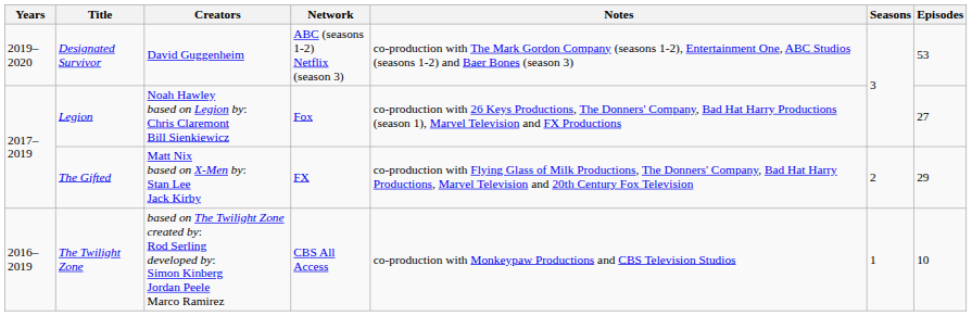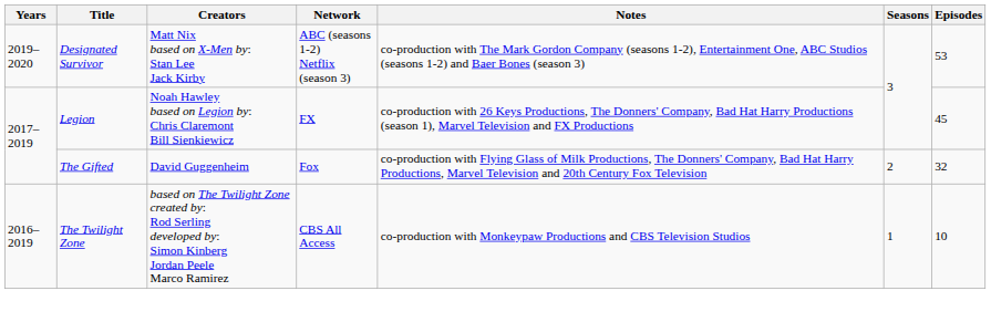Designated Survivor | Creators: David Guggenheim -> Matt Nix based on X-Men by: Stan Lee Jack Kirby
Legion | Network: Fox -> FX
Legion | Episodes: 27 -> 45
The Gifted | Creators: Matt Nix based on X-Men by: Stan Lee Jack Kirby -> David Guggenheim
The Gifted | Network: FX -> Fox
The Gifted | Episodes: 29 -> 32
